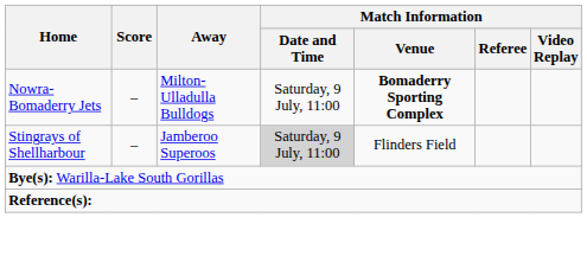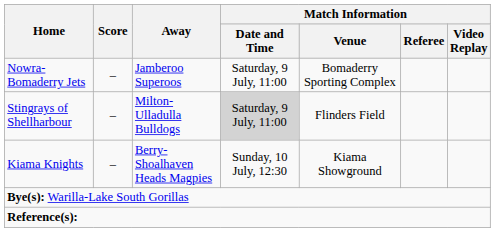Nowra-Bomaderry Jets | Away: Milton-Ulladulla Bulldogs -> Jamberoo Superoos
Nowra-Bomaderry Jets | Match Information / Venue: bold -> normal
Stingrays of Shellharbour | Away: Jamberoo Superoos -> Milton-Ulladulla Bulldogs
+ row: Kiama Knights | – | Berry-Shoalhaven Heads Magpies | Sunday, 10 July, 12:30 | Kiama Showground
